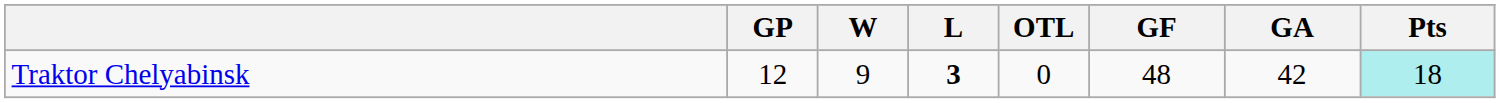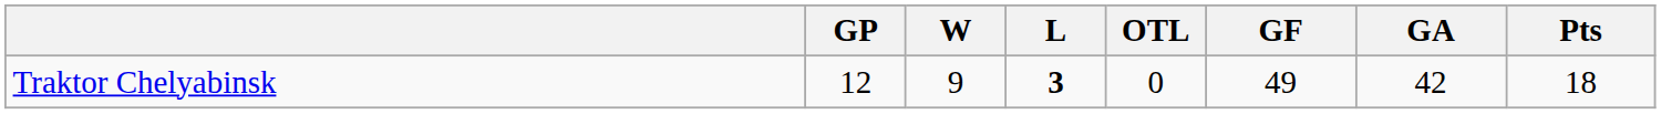Traktor Chelyabinsk | GF: 48 -> 49
Traktor Chelyabinsk | Pts: paleturquoise background -> no background
